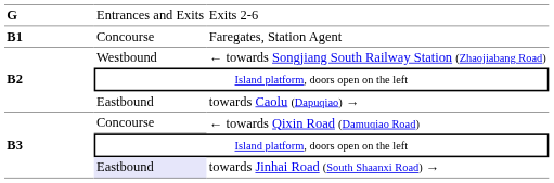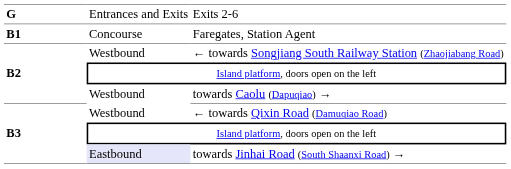towards Caolu (Dapuqiao) → | column 2: Eastbound -> Westbound
← towards Qixin Road (Damuqiao Road) | column 2: Concourse -> Westbound
